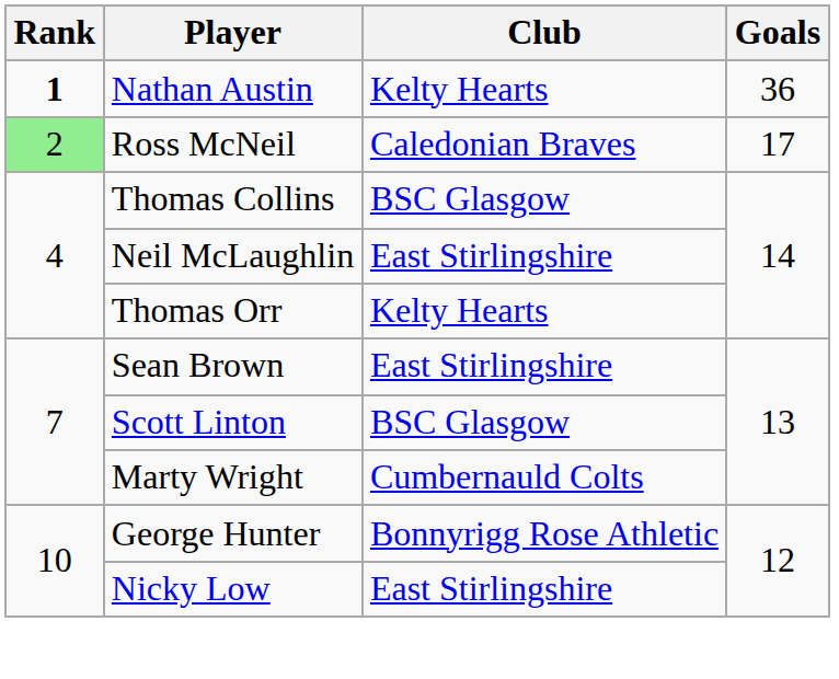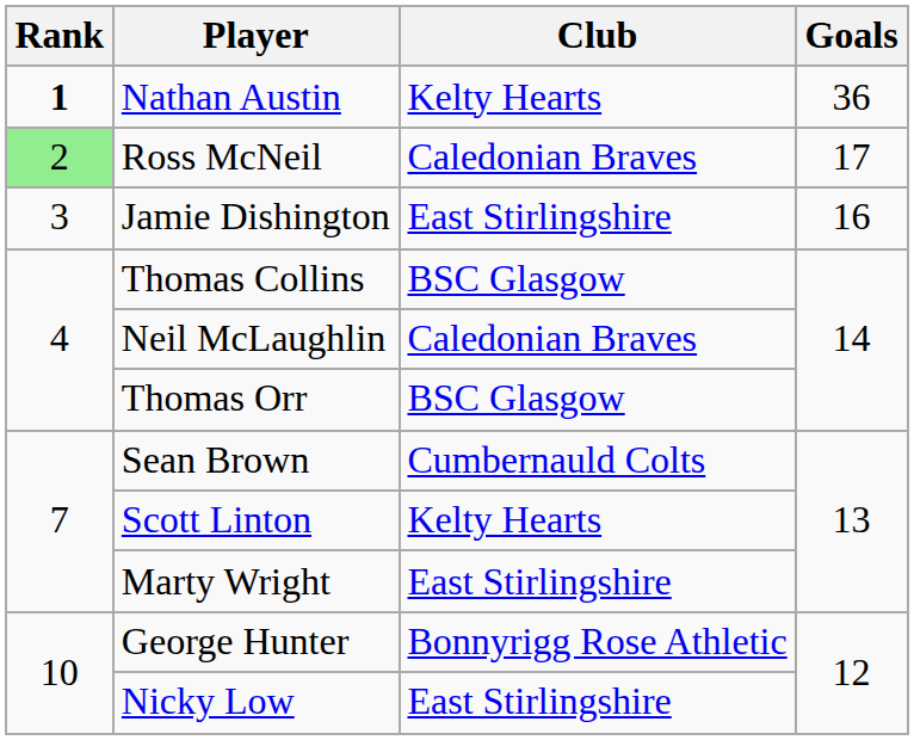+ row: 3 | Jamie Dishington | East Stirlingshire | 16
Neil McLaughlin | Club: East Stirlingshire -> Caledonian Braves
Thomas Orr | Club: Kelty Hearts -> BSC Glasgow
Sean Brown | Club: East Stirlingshire -> Cumbernauld Colts
Scott Linton | Club: BSC Glasgow -> Kelty Hearts
Marty Wright | Club: Cumbernauld Colts -> East Stirlingshire
